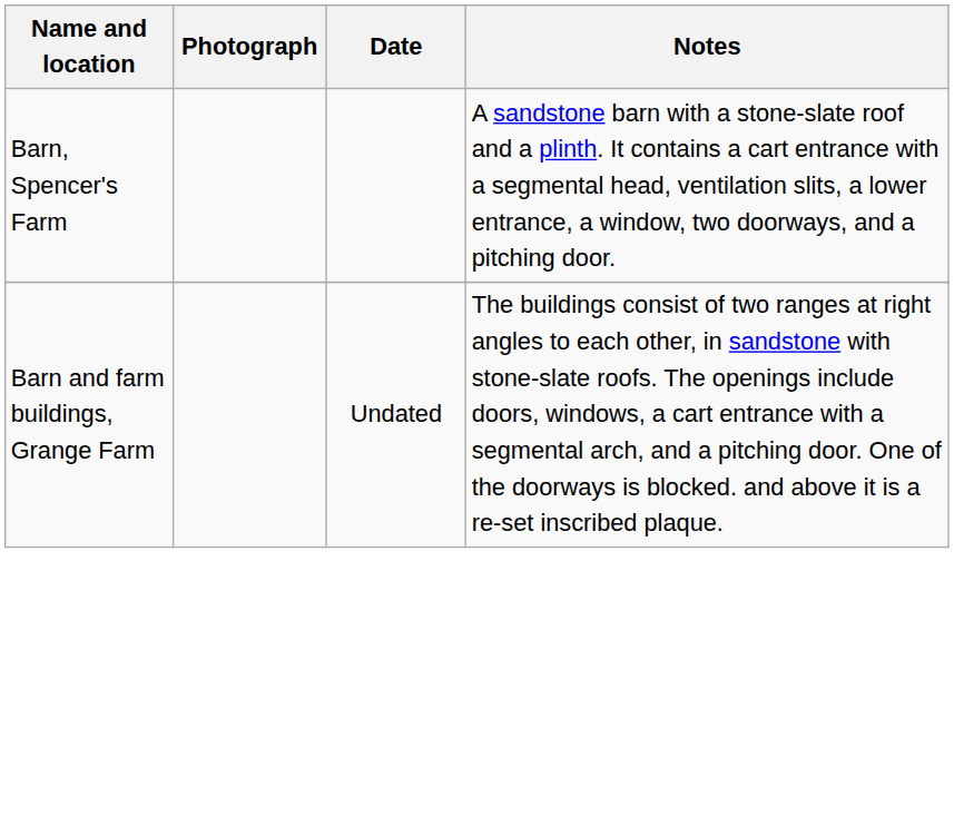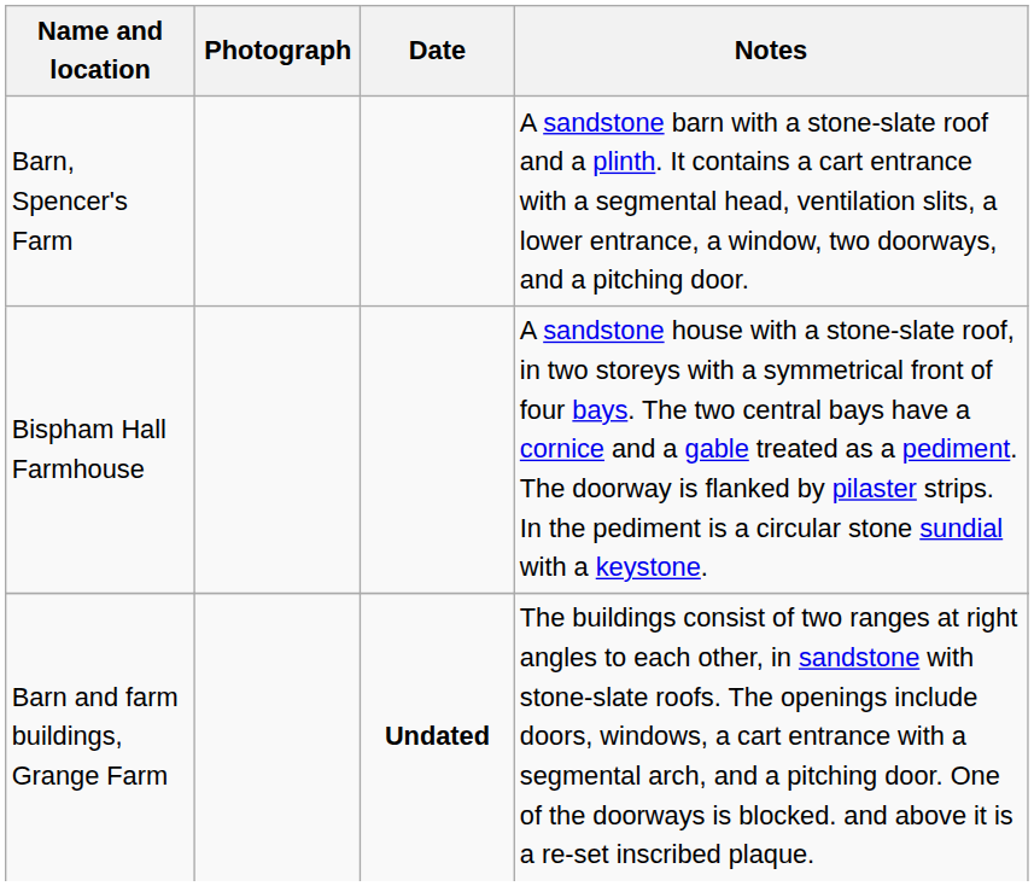+ row: Bispham Hall Farmhouse | A sandstone house with a stone-slate roof, in two storeys with a symmetrical front of four bays. The two central bays have a cornice and a gable treated as a pediment. The doorway is flanked by pilaster strips. In the pediment is a circular stone sundial with a keystone.
Barn and farm buildings, Grange Farm | Date: normal -> bold
